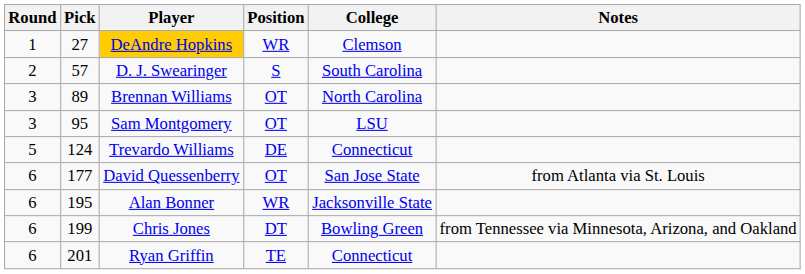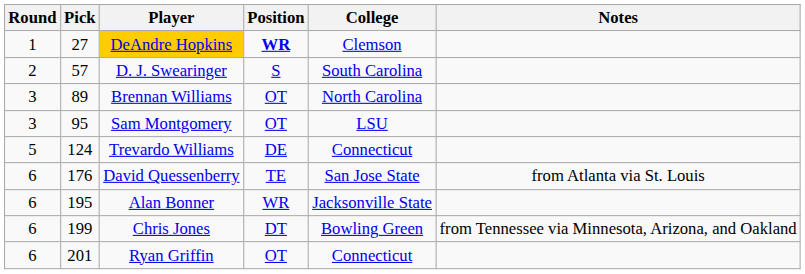DeAndre Hopkins | Position: normal -> bold
David Quessenberry | Pick: 177 -> 176
David Quessenberry | Position: OT -> TE
Ryan Griffin | Position: TE -> OT
